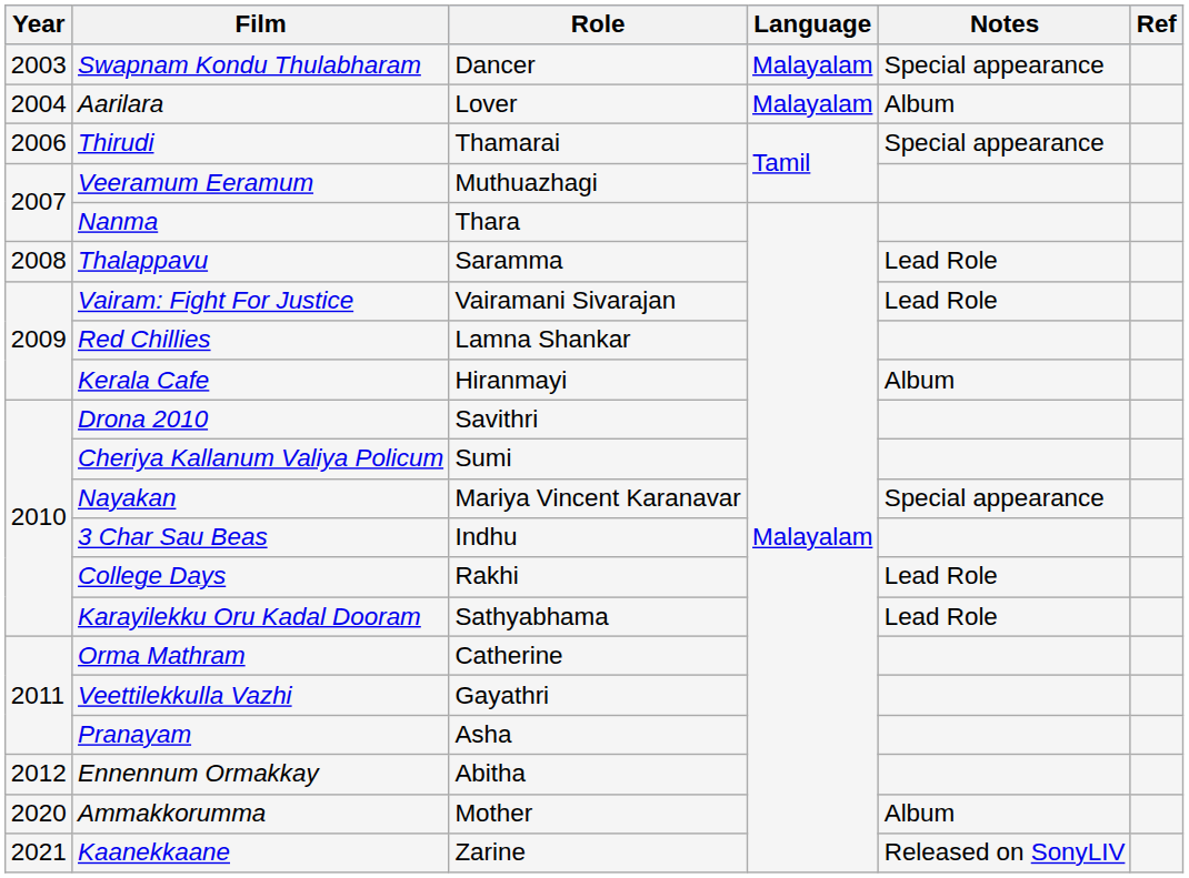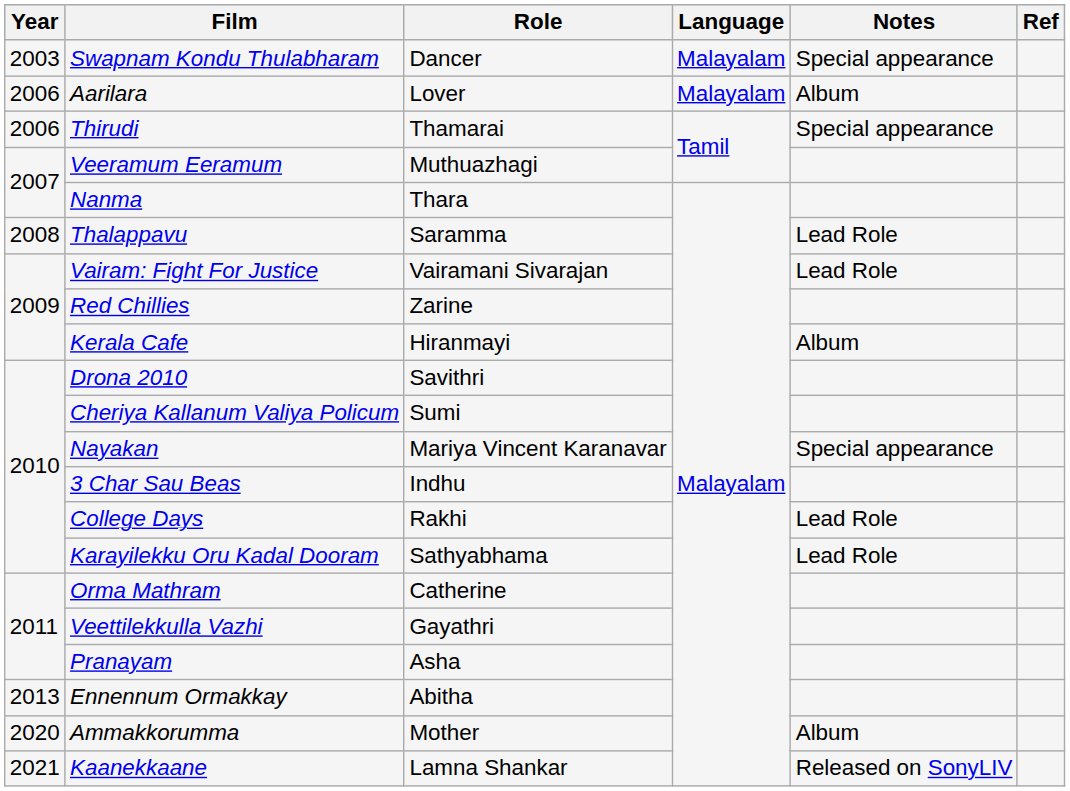Aarilara | Year: 2004 -> 2006
Red Chillies | Role: Lamna Shankar -> Zarine
Ennennum Ormakkay | Year: 2012 -> 2013
Kaanekkaane | Role: Zarine -> Lamna Shankar
